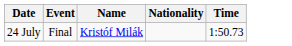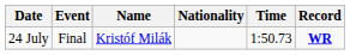+ column: Record | WR
